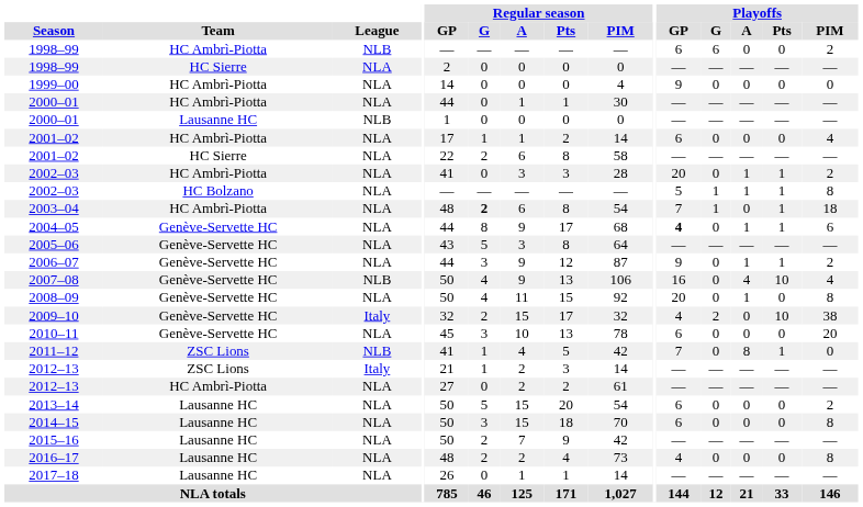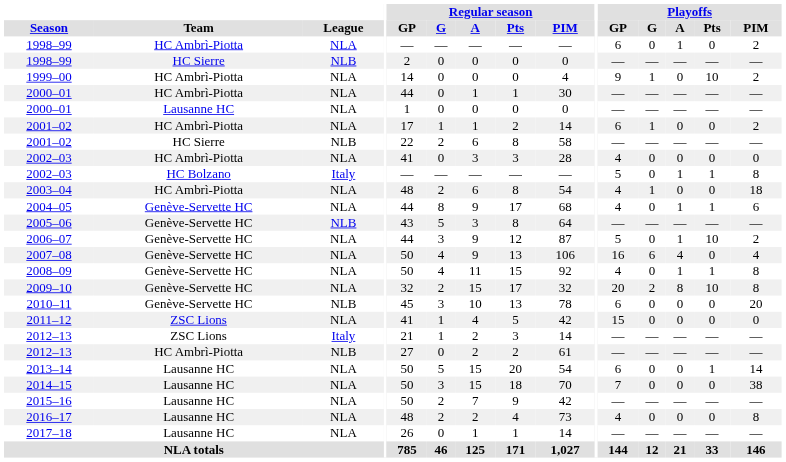1998–99 / HC Ambrì-Piotta | League: NLB -> NLA
1998–99 / HC Ambrì-Piotta | Playoffs / G: 6 -> 0
1998–99 / HC Ambrì-Piotta | Playoffs / A: 0 -> 1
1998–99 / HC Sierre | League: NLA -> NLB
1999–00 | Playoffs / G: 0 -> 1
1999–00 | Playoffs / Pts: 0 -> 10
1999–00 | Playoffs / PIM: 0 -> 2
2000–01 / Lausanne HC | League: NLB -> NLA
2001–02 / HC Ambrì-Piotta | Playoffs / G: 0 -> 1
2001–02 / HC Ambrì-Piotta | Playoffs / PIM: 4 -> 2
2001–02 / HC Sierre | League: NLA -> NLB
2002–03 / HC Ambrì-Piotta | Playoffs / GP: 20 -> 4
2002–03 / HC Ambrì-Piotta | Playoffs / A: 1 -> 0
2002–03 / HC Ambrì-Piotta | Playoffs / Pts: 1 -> 0
2002–03 / HC Ambrì-Piotta | Playoffs / PIM: 2 -> 0
2002–03 / HC Bolzano | League: NLA -> Italy
2002–03 / HC Bolzano | Playoffs / G: 1 -> 0
2003–04 | Regular season / G: bold -> normal
2003–04 | Playoffs / GP: 7 -> 4
2003–04 | Playoffs / Pts: 1 -> 0
2004–05 | Playoffs / GP: bold -> normal
2005–06 | League: NLA -> NLB
2006–07 | Playoffs / GP: 9 -> 5
2006–07 | Playoffs / Pts: 1 -> 10
2007–08 | League: NLB -> NLA
2007–08 | Playoffs / G: 0 -> 6
2007–08 | Playoffs / Pts: 10 -> 0
2008–09 | Playoffs / GP: 20 -> 4
2008–09 | Playoffs / Pts: 0 -> 1
2009–10 | League: Italy -> NLA
2009–10 | Playoffs / GP: 4 -> 20
2009–10 | Playoffs / A: 0 -> 8
2009–10 | Playoffs / PIM: 38 -> 8
2010–11 | League: NLA -> NLB
2011–12 | League: NLB -> NLA
2011–12 | Playoffs / GP: 7 -> 15
2011–12 | Playoffs / A: 8 -> 0
2011–12 | Playoffs / Pts: 1 -> 0
2012–13 / HC Ambrì-Piotta | League: NLA -> NLB
2013–14 | Playoffs / Pts: 0 -> 1
2013–14 | Playoffs / PIM: 2 -> 14
2014–15 | Playoffs / GP: 6 -> 7
2014–15 | Playoffs / PIM: 8 -> 38
